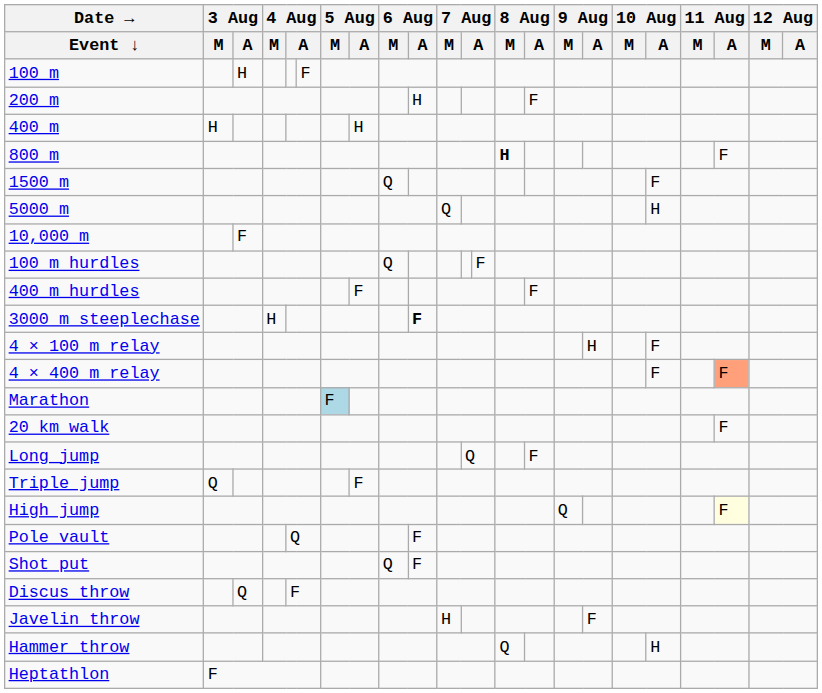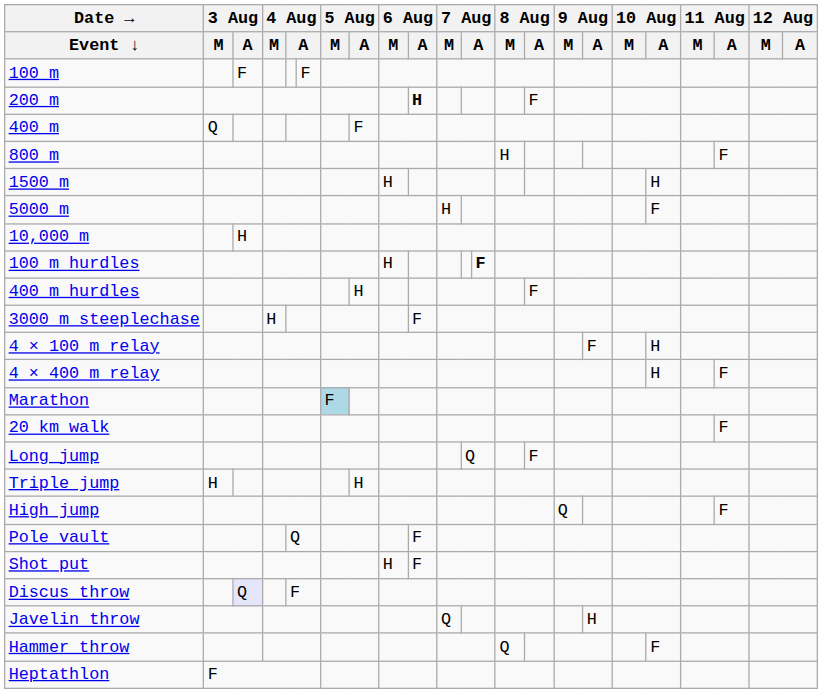100 m | 3 Aug / A: H -> F
200 m | 6 Aug / A: normal -> bold
400 m | 3 Aug / M: H -> Q
400 m | 5 Aug / A: H -> F
800 m | 8 Aug / M: bold -> normal
1500 m | 6 Aug / M: Q -> H
1500 m | 10 Aug / A: F -> H
5000 m | 7 Aug / M: Q -> H
5000 m | 10 Aug / A: H -> F
10,000 m | 3 Aug / A: F -> H
100 m hurdles | 6 Aug / M: Q -> H
100 m hurdles | column 13: normal -> bold
400 m hurdles | 5 Aug / A: F -> H
3000 m steeplechase | 6 Aug / A: bold -> normal
4 × 100 m relay | 9 Aug / A: H -> F
4 × 100 m relay | 10 Aug / A: F -> H
4 × 400 m relay | 10 Aug / A: F -> H
4 × 400 m relay | 11 Aug / A: lightsalmon background -> no background
Triple jump | 3 Aug / M: Q -> H
Triple jump | 5 Aug / A: F -> H
High jump | 11 Aug / A: lightyellow background -> no background
Shot put | 6 Aug / M: Q -> H
Discus throw | 3 Aug / A: no background -> lavender background
Javelin throw | 7 Aug / M: H -> Q
Javelin throw | 9 Aug / A: F -> H
Hammer throw | 10 Aug / A: H -> F
